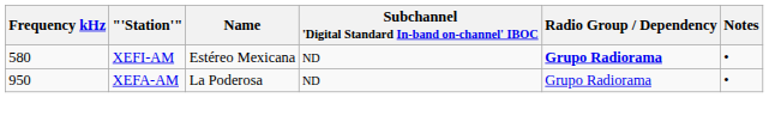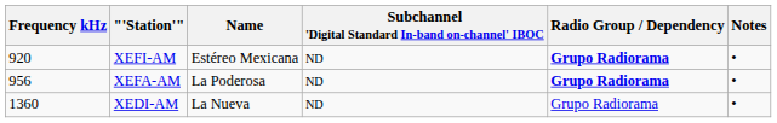XEFI-AM | Frequency kHz: 580 -> 920
XEFA-AM | Frequency kHz: 950 -> 956
XEFA-AM | Radio Group / Dependency: normal -> bold
+ row: 1360 | XEDI-AM | La Nueva | ND | Grupo Radiorama | •
